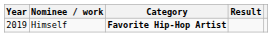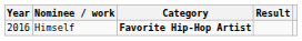Himself | Year: 2019 -> 2016
